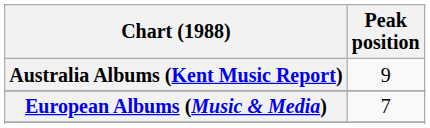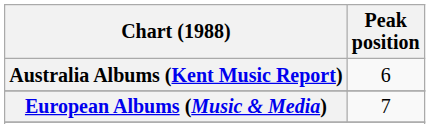Australia Albums (Kent Music Report) | Peak position: 9 -> 6
